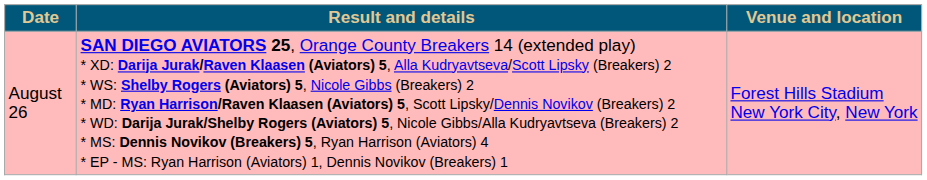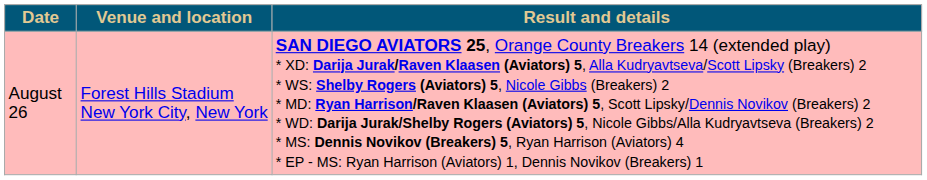columns swapped: Venue and location <-> Result and details
